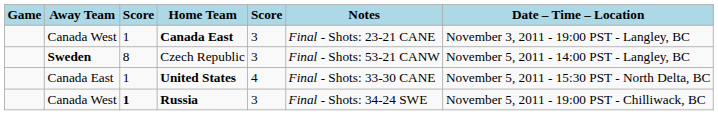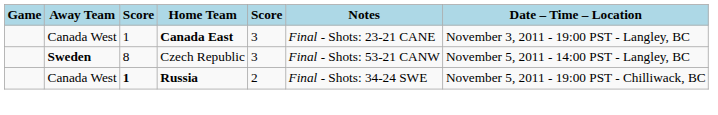- row: Canada East | 1 | United States | 4 | Final - Shots: 33-30 CANE | November 5, 2011 - 15:30 PST - North Delta, BC
Russia | column 5: 3 -> 2
